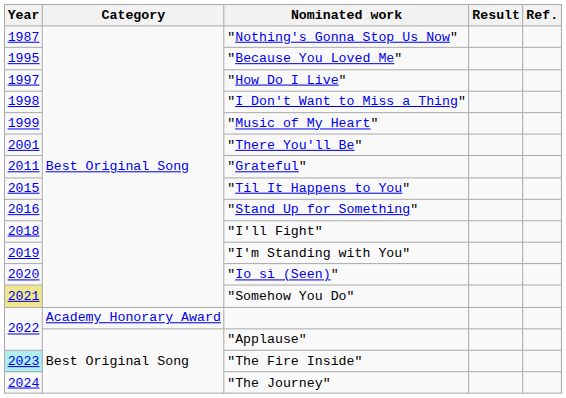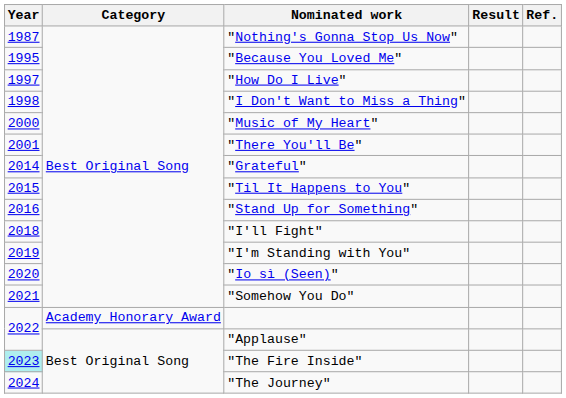"Music of My Heart" | Year: 1999 -> 2000
"Grateful" | Year: 2011 -> 2014
"Somehow You Do" | Year: khaki background -> no background
